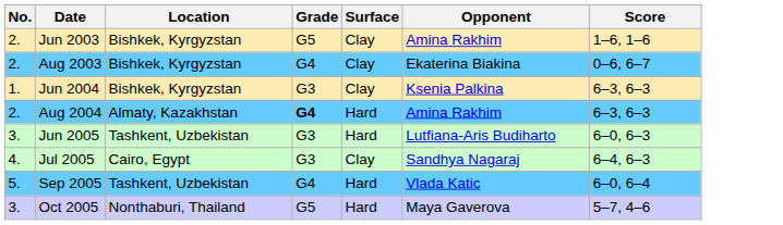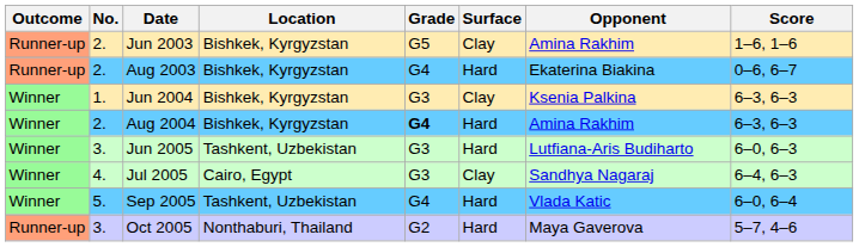+ column: Outcome | Runner-up | Runner-up | Winner | Winner | Winner | Winner | Winner | Runner-up
Aug 2003 | Surface: Clay -> Hard
Aug 2004 | Location: Almaty, Kazakhstan -> Bishkek, Kyrgyzstan
Oct 2005 | Grade: G5 -> G2
